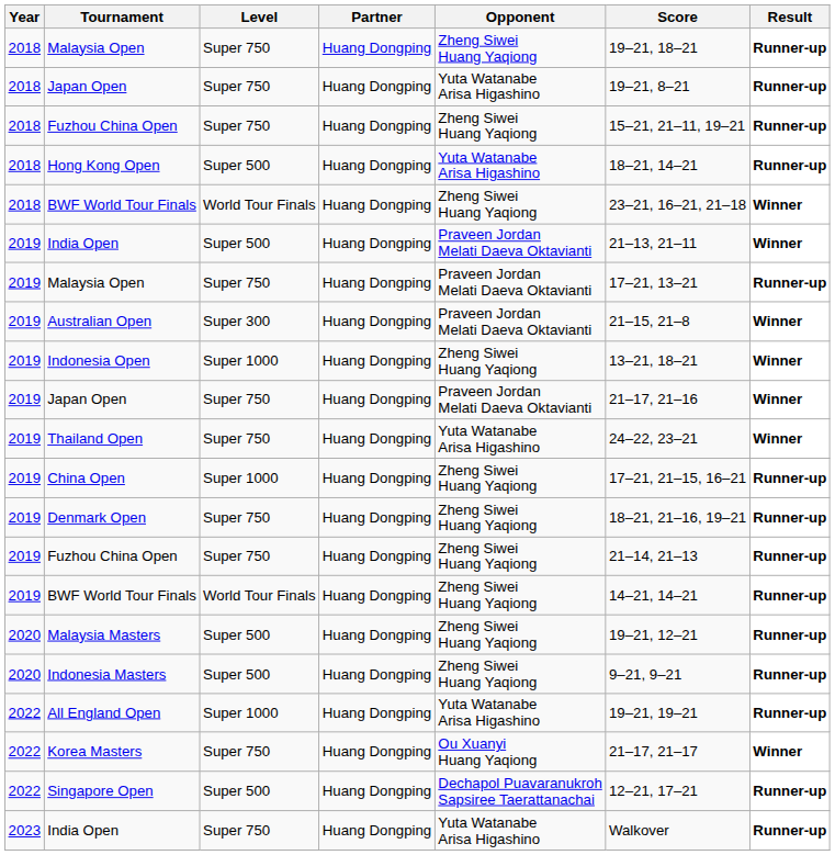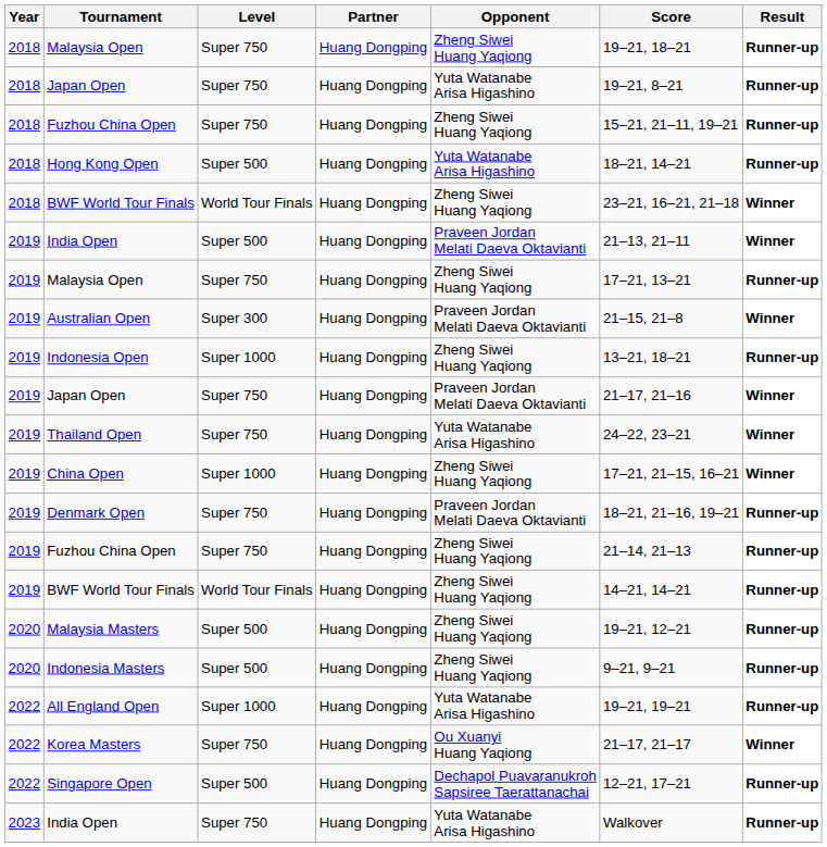2019 / Malaysia Open | Opponent: Praveen Jordan Melati Daeva Oktavianti -> Zheng Siwei Huang Yaqiong
Indonesia Open | Result: Winner -> Runner-up
China Open | Result: Runner-up -> Winner
Denmark Open | Opponent: Zheng Siwei Huang Yaqiong -> Praveen Jordan Melati Daeva Oktavianti
